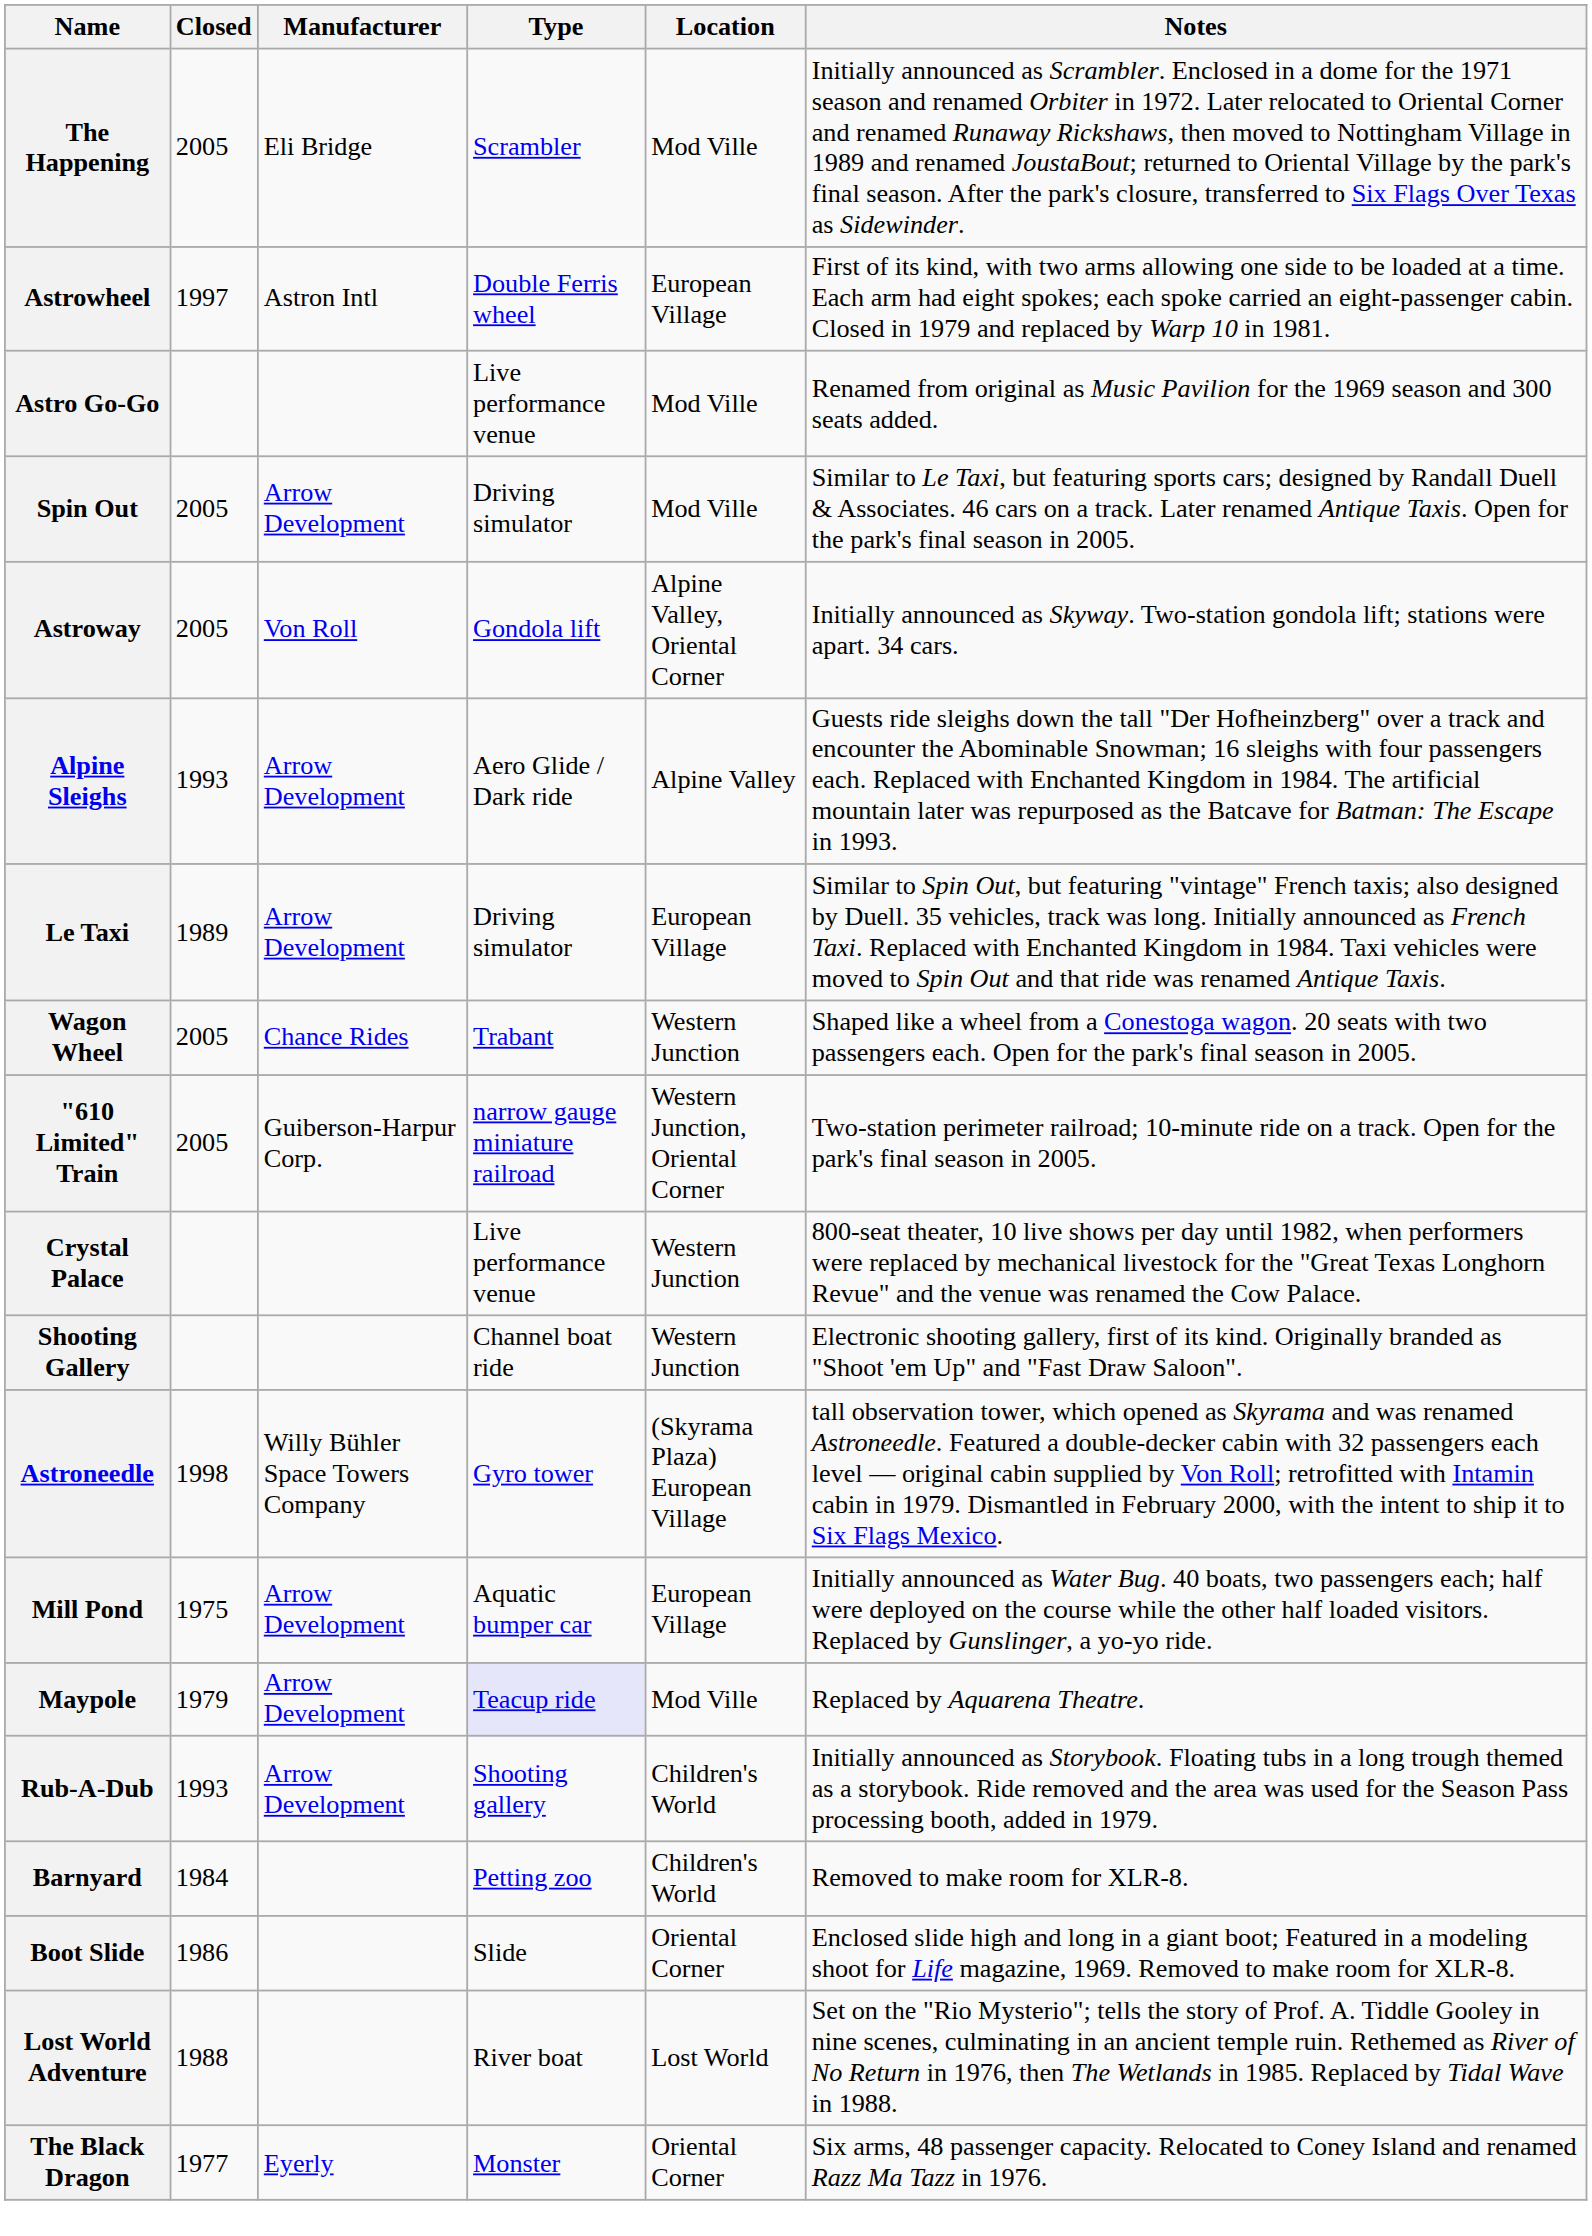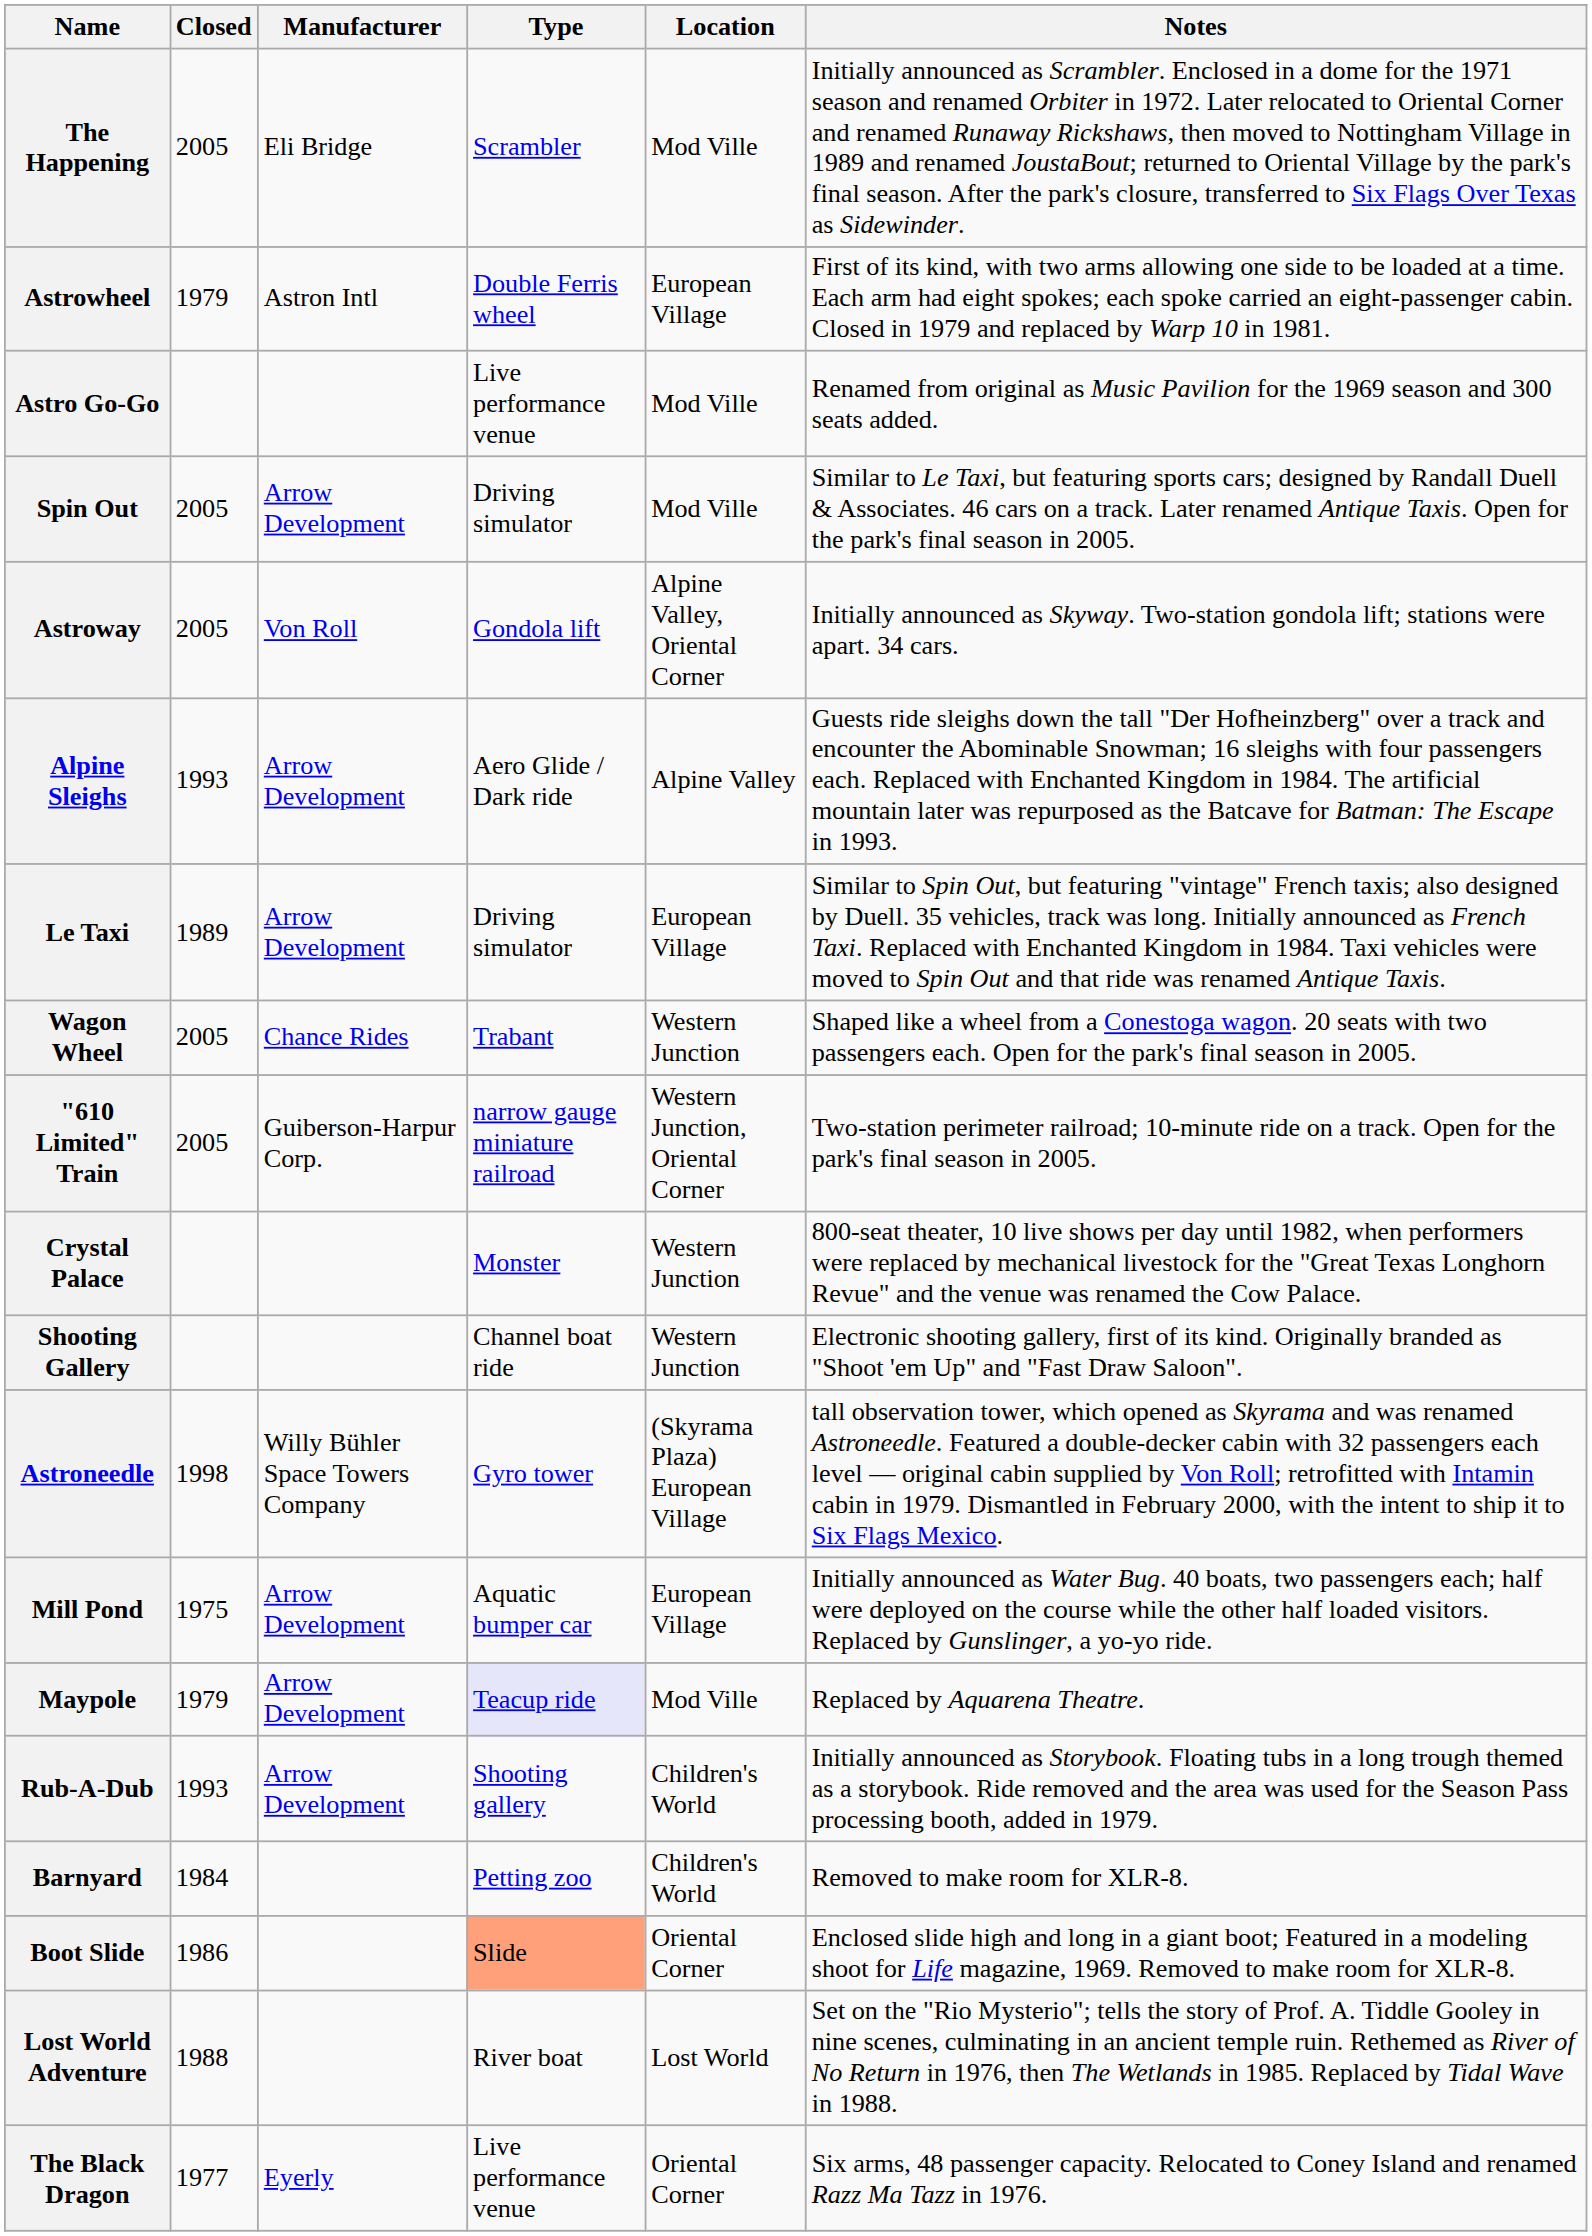Astrowheel | Closed: 1997 -> 1979
Crystal Palace | Type: Live performance venue -> Monster
Boot Slide | Type: no background -> lightsalmon background
The Black Dragon | Type: Monster -> Live performance venue
